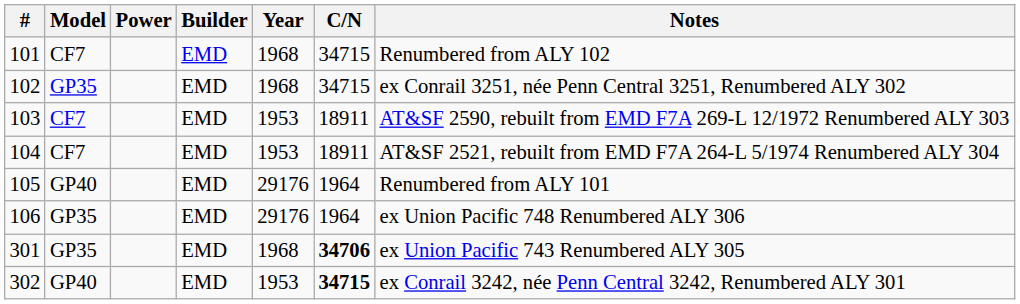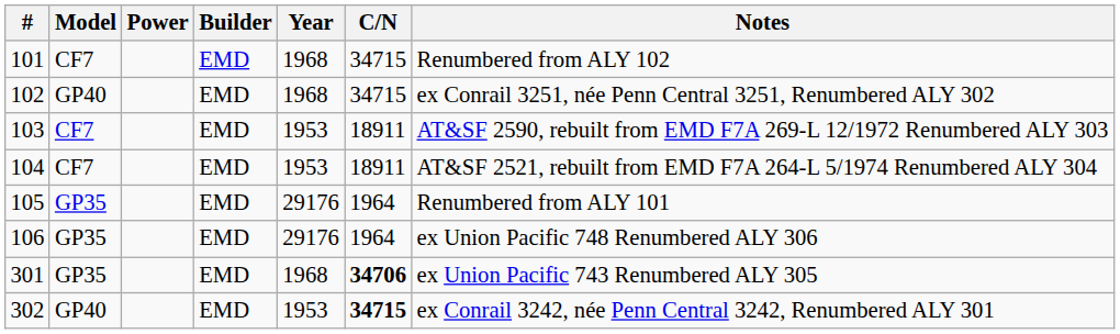102 | Model: GP35 -> GP40
105 | Model: GP40 -> GP35
